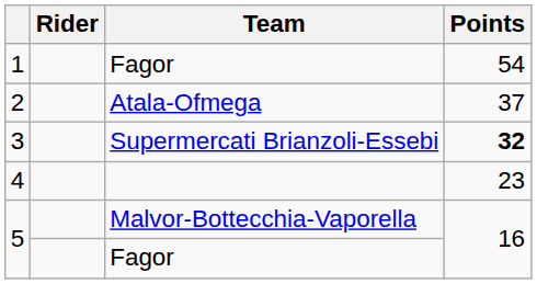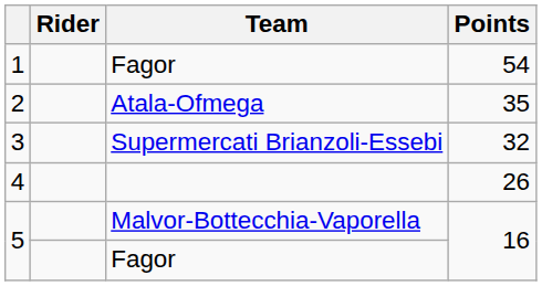2 | Points: 37 -> 35
3 | Points: bold -> normal
4 | Points: 23 -> 26
